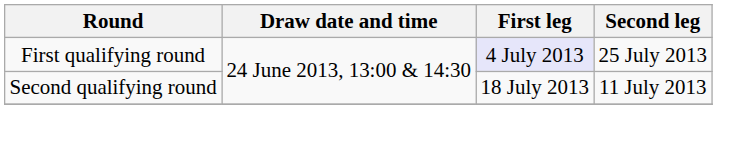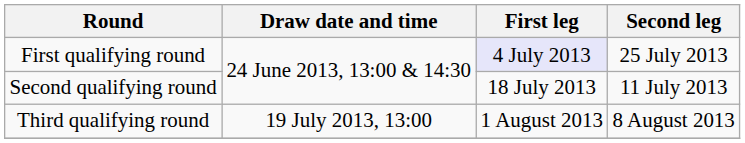+ row: Third qualifying round | 19 July 2013, 13:00 | 1 August 2013 | 8 August 2013
